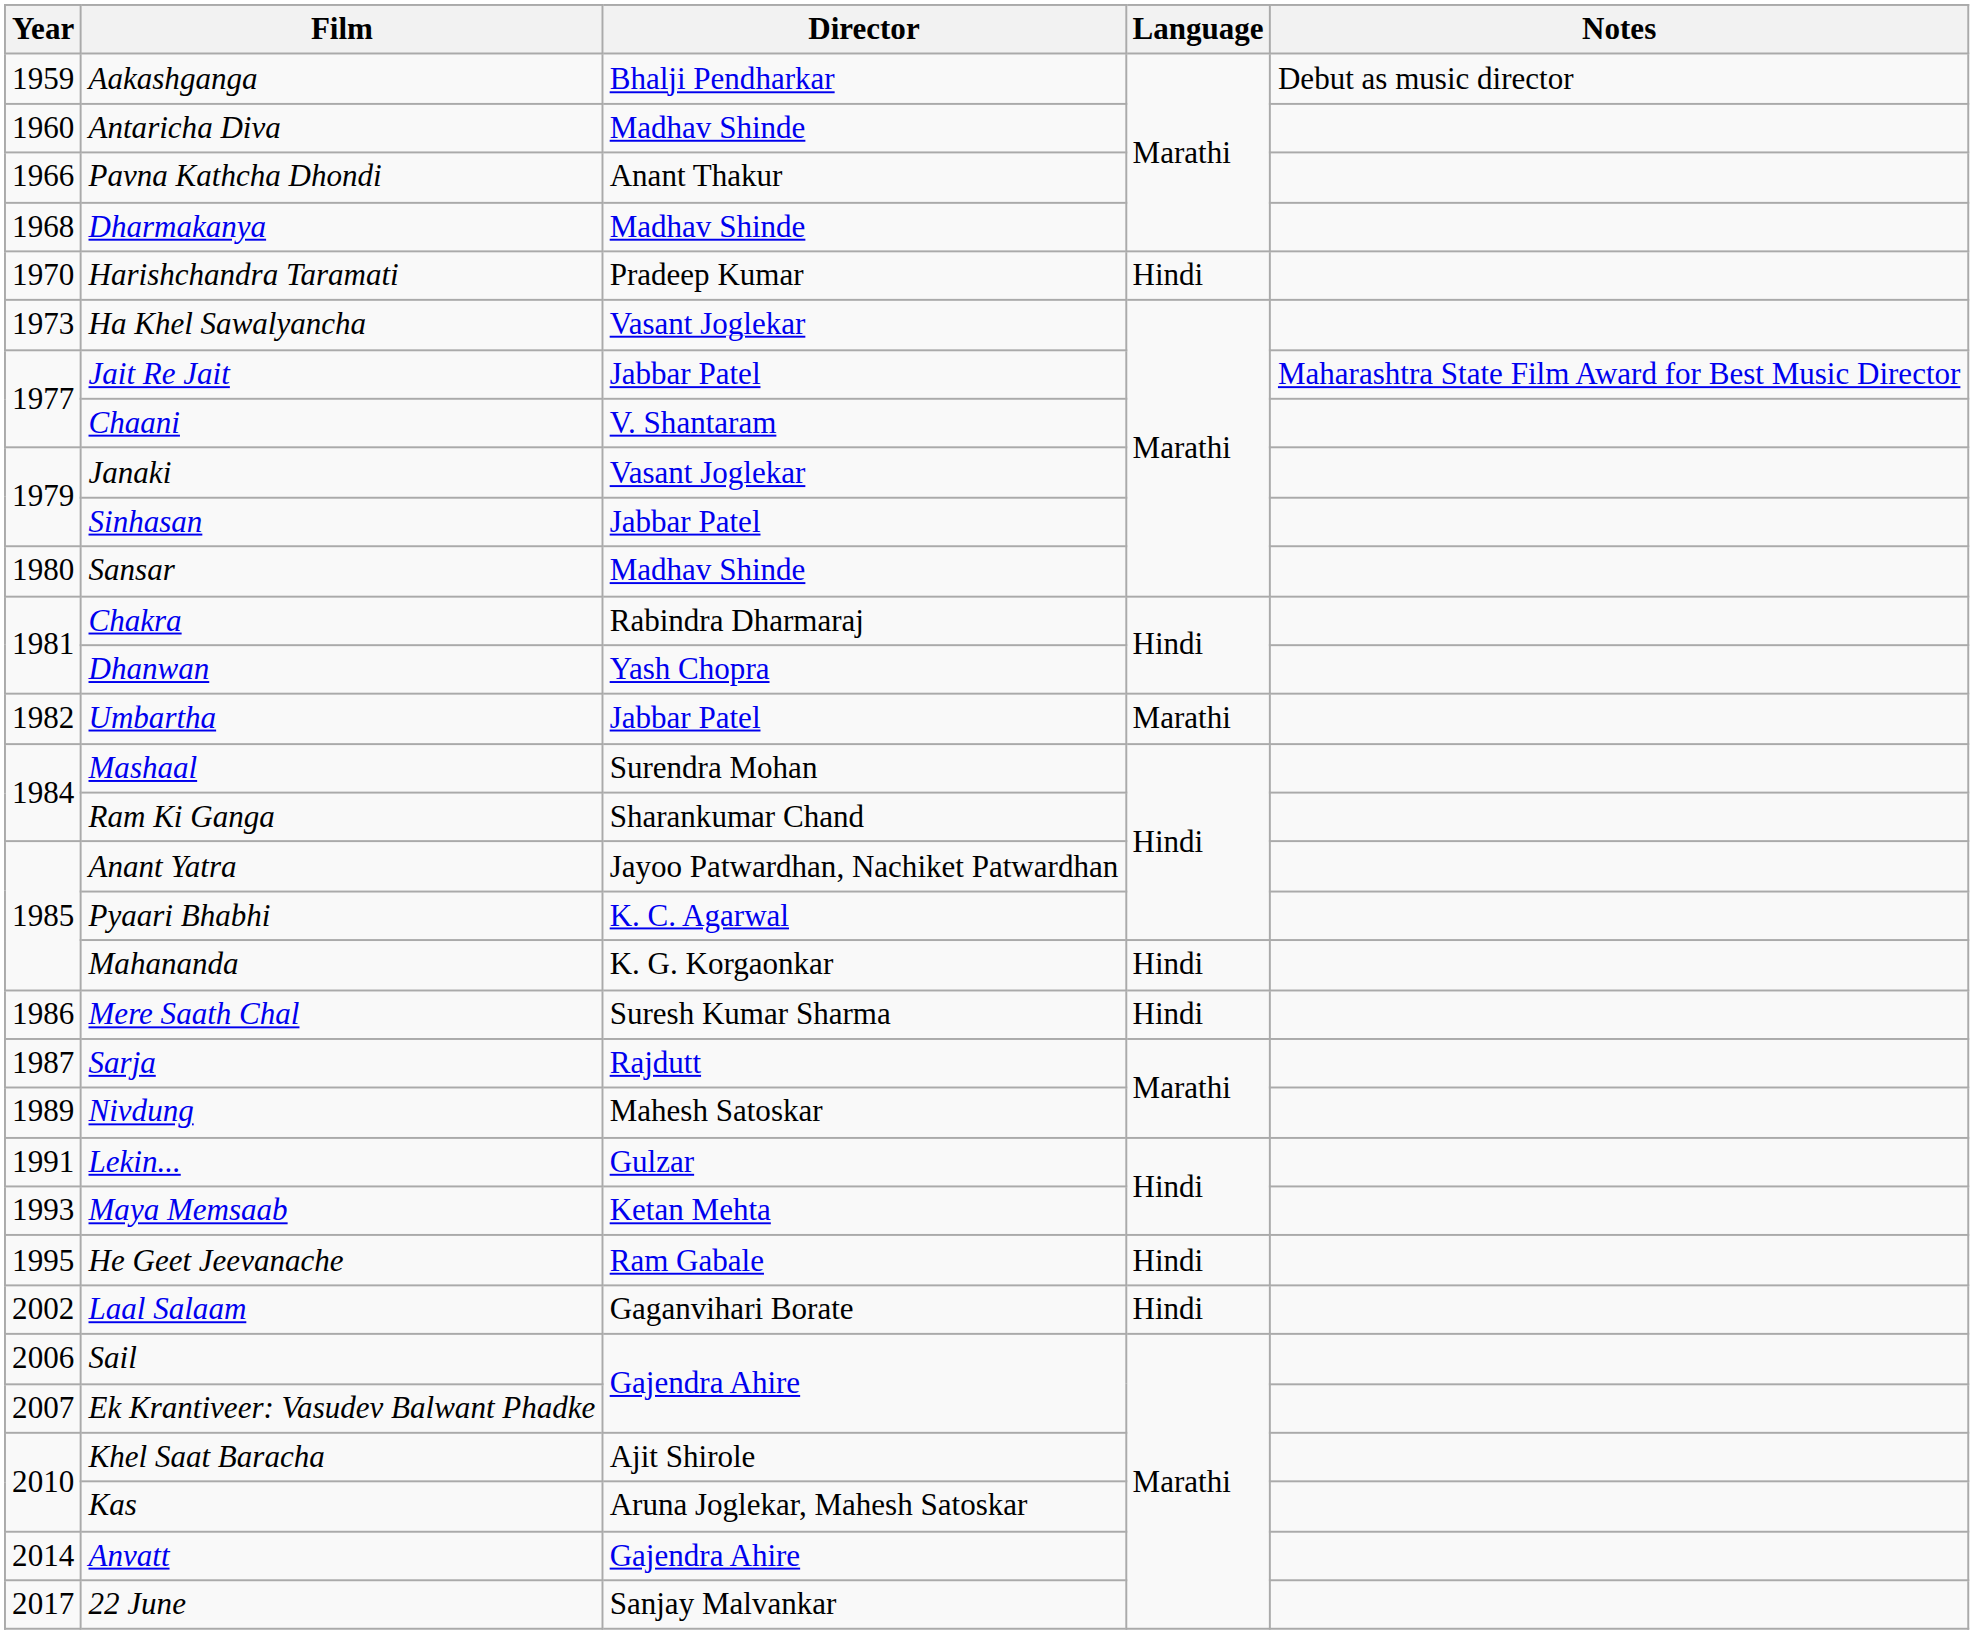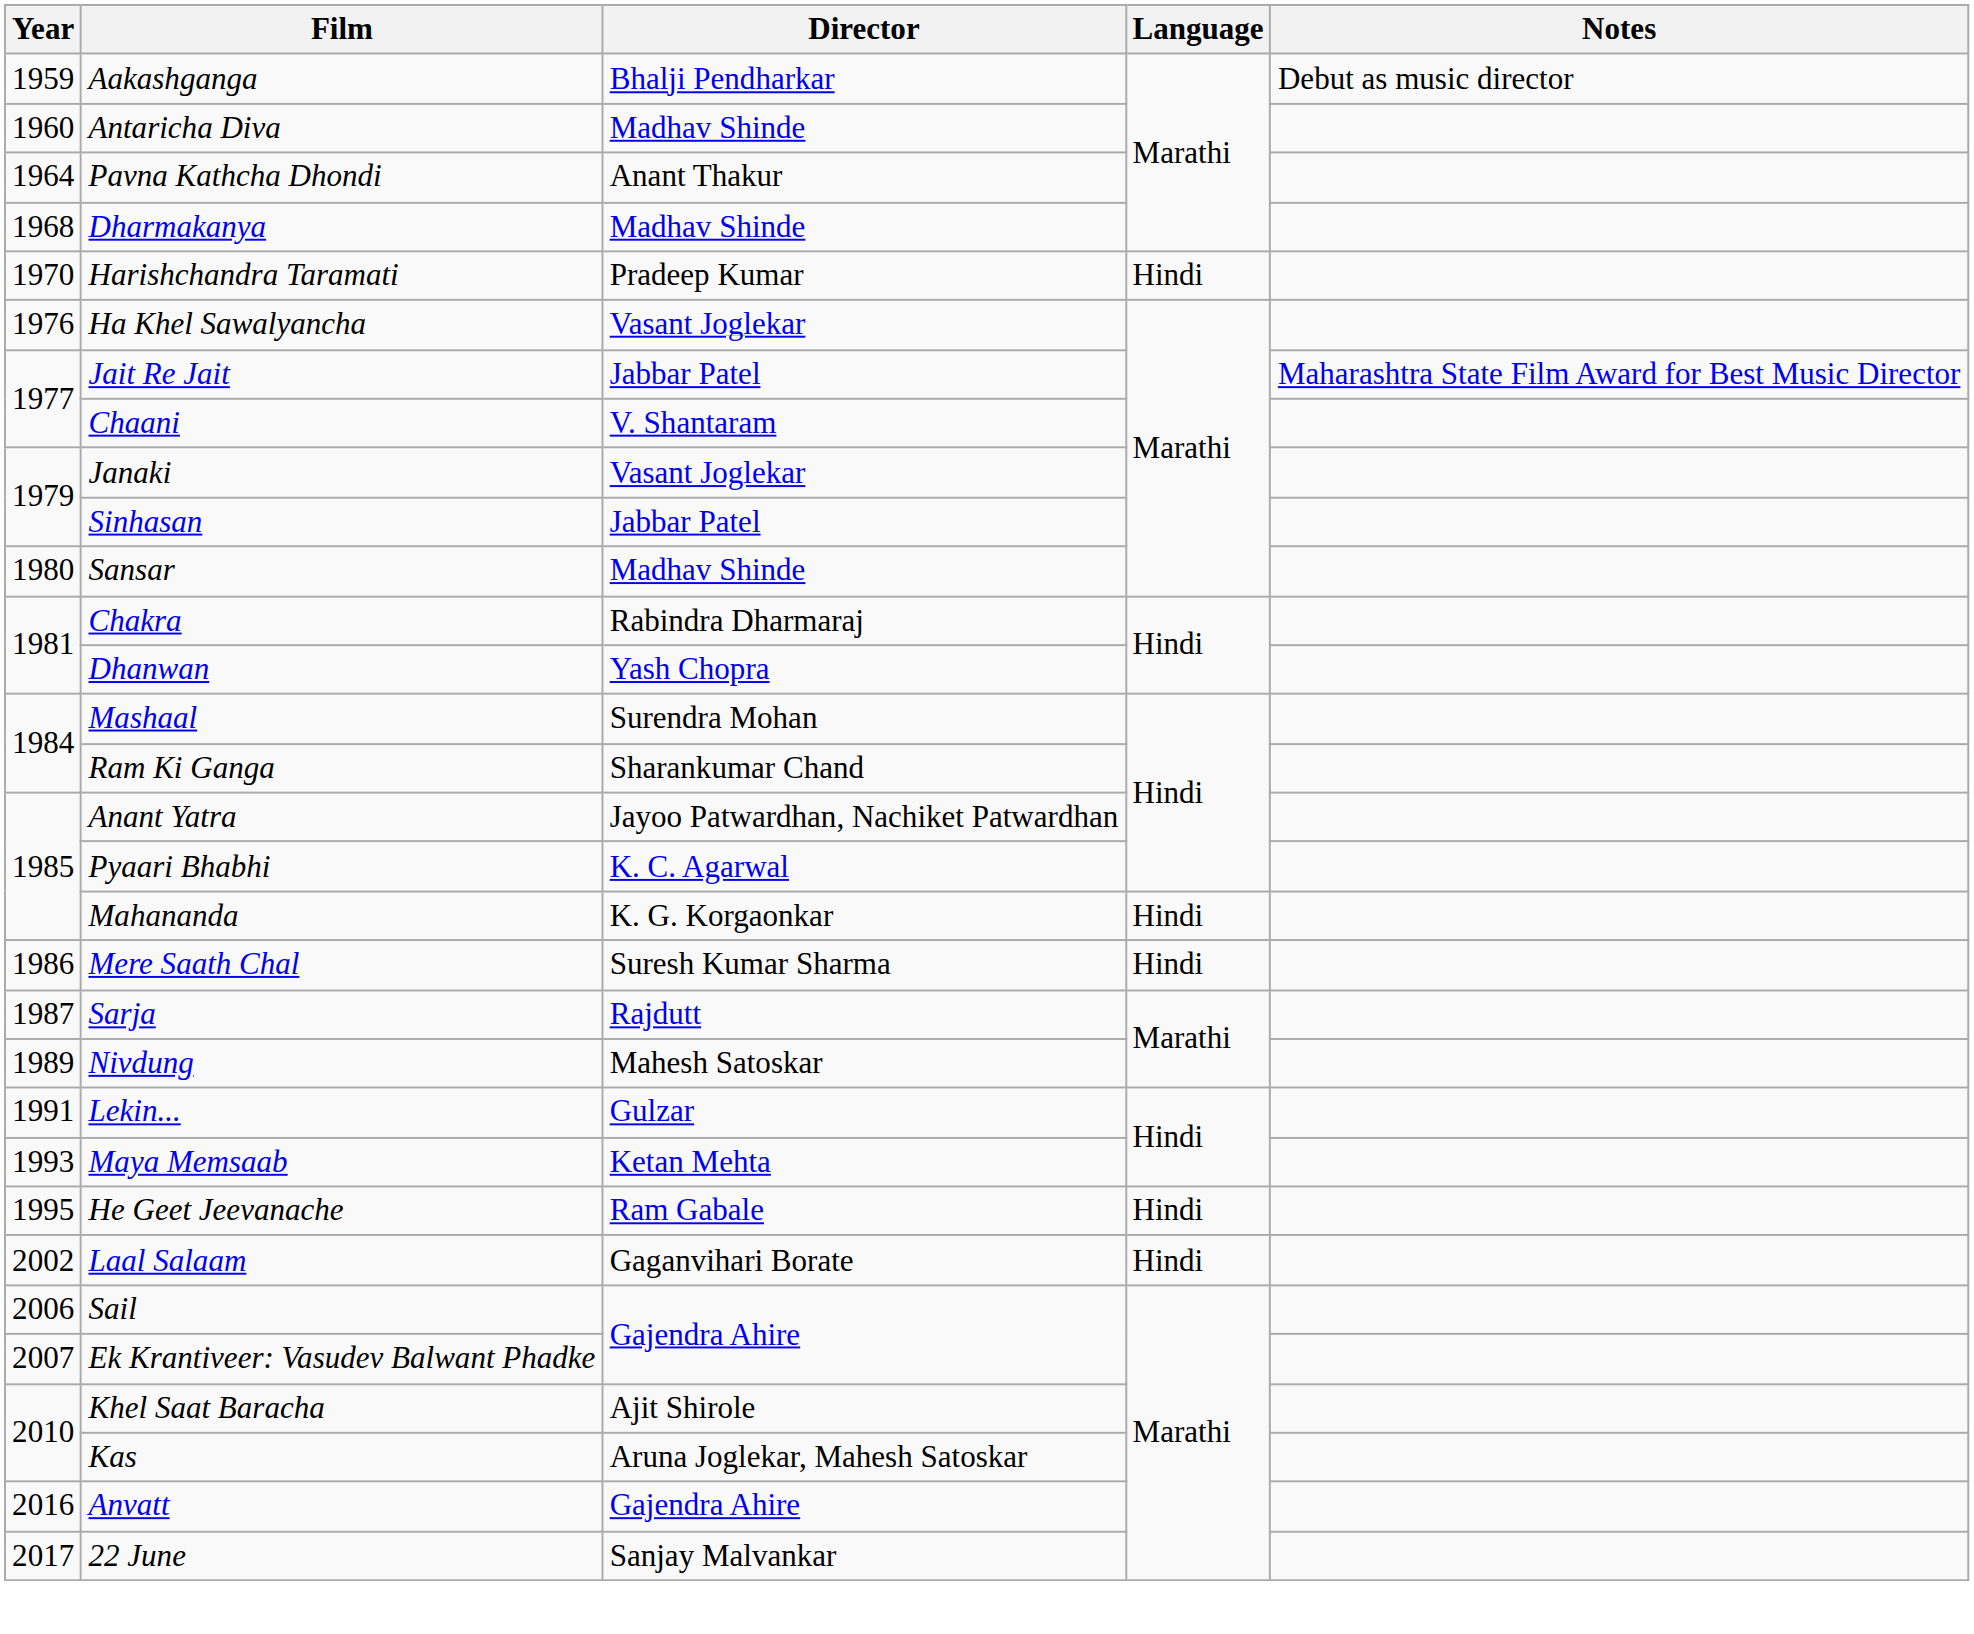Pavna Kathcha Dhondi | Year: 1966 -> 1964
Ha Khel Sawalyancha | Year: 1973 -> 1976
- row: 1982 | Umbartha | Jabbar Patel | Marathi
Anvatt | Year: 2014 -> 2016
